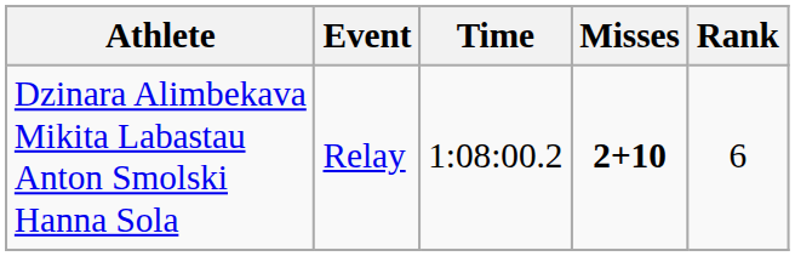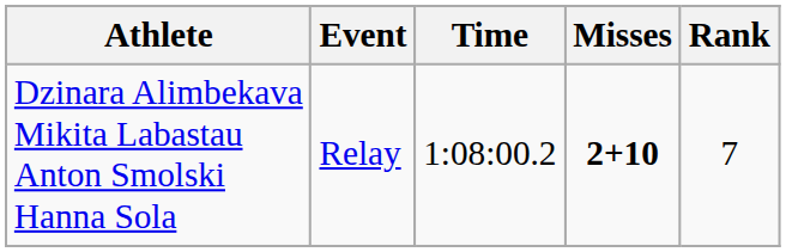Dzinara Alimbekava Mikita Labastau Anton Smolski Hanna Sola | Rank: 6 -> 7
